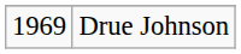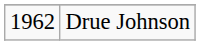Drue Johnson | column 1: 1969 -> 1962
